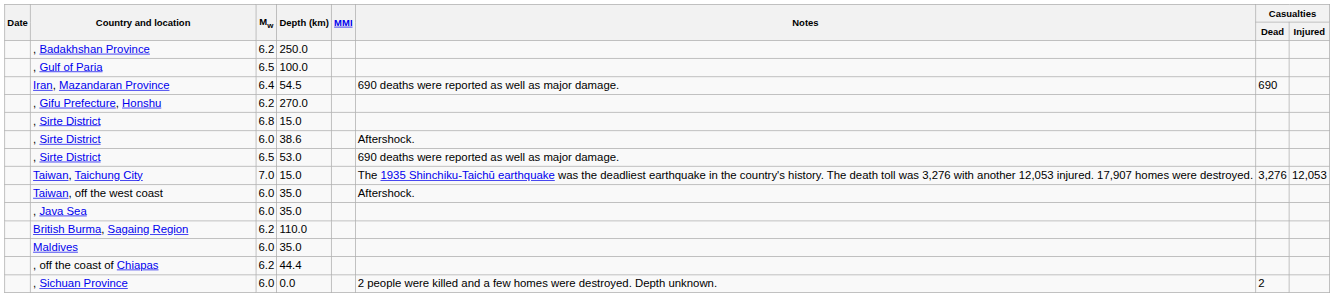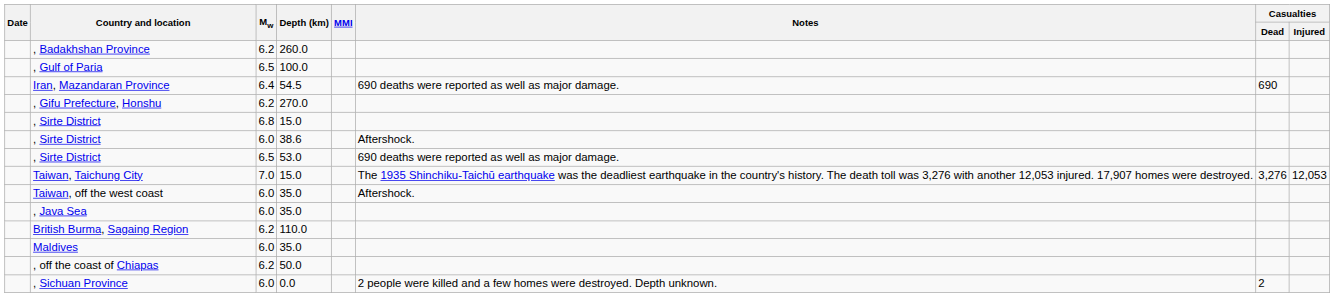, Badakhshan Province | Depth (km): 250.0 -> 260.0
, off the coast of Chiapas | Depth (km): 44.4 -> 50.0
